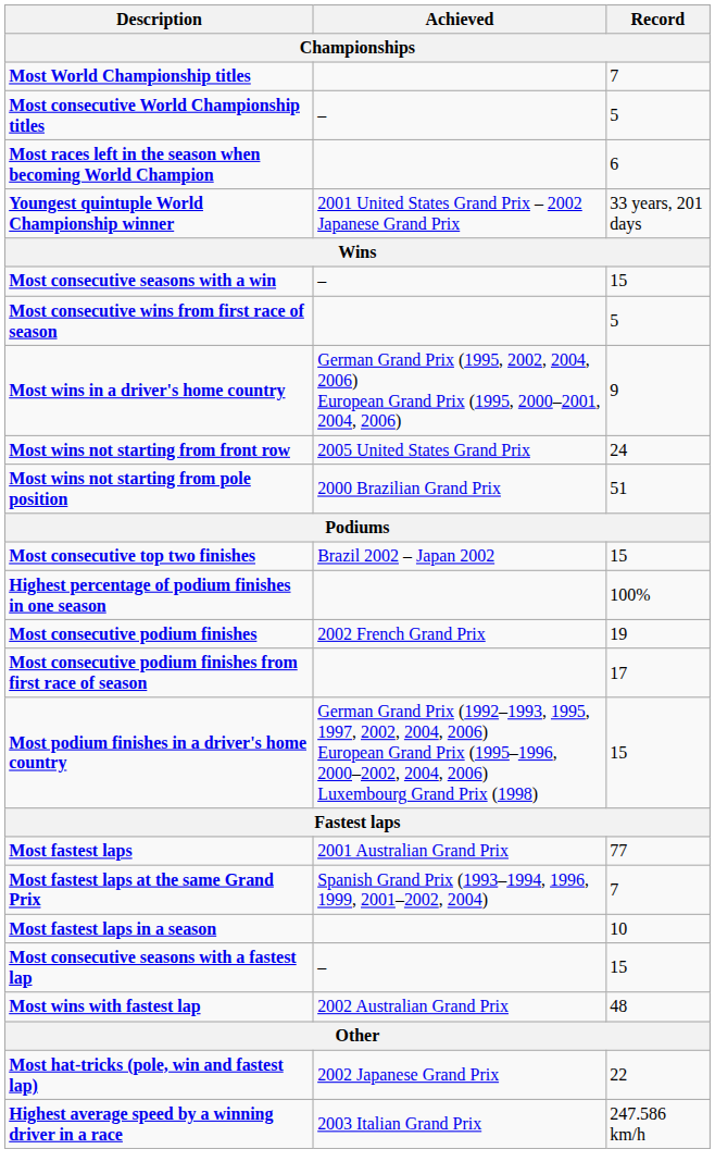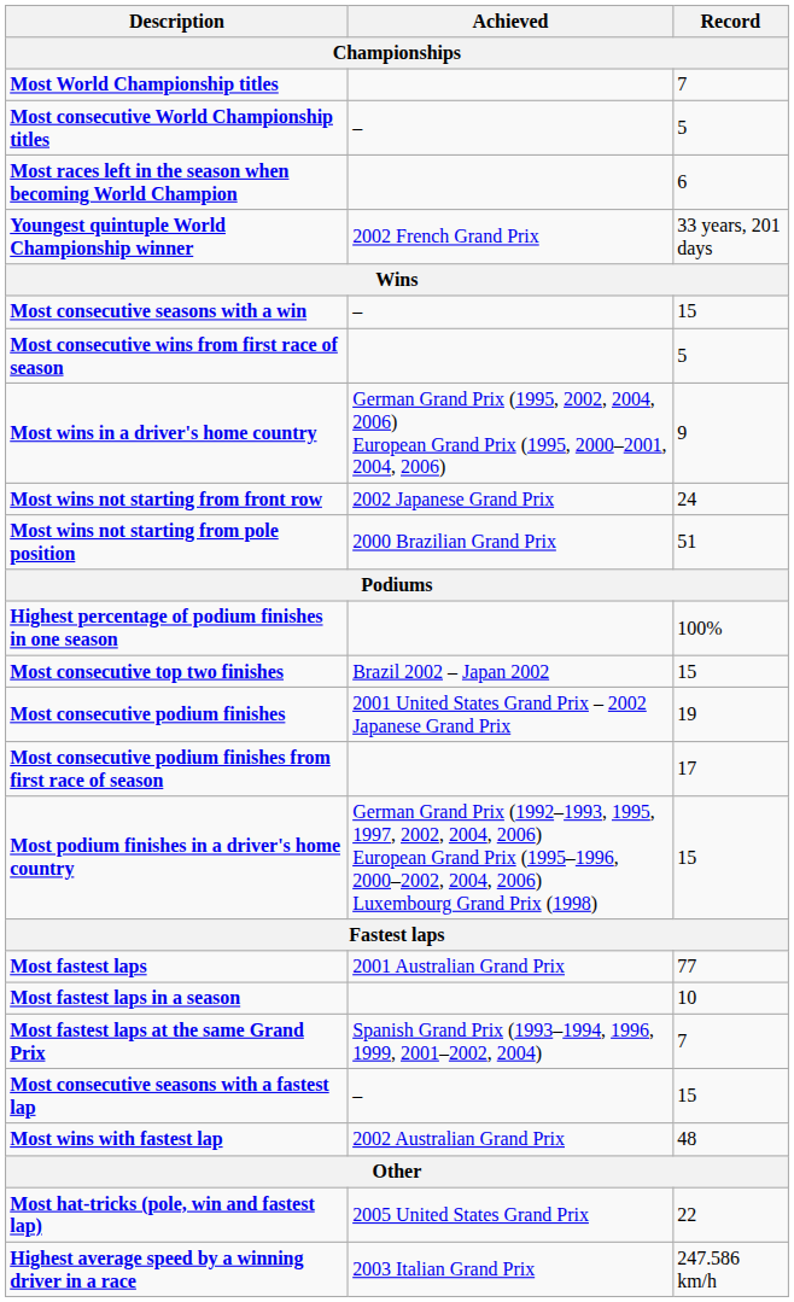Youngest quintuple World Championship winner | Achieved: 2001 United States Grand Prix – 2002 Japanese Grand Prix -> 2002 French Grand Prix
Most wins not starting from front row | Achieved: 2005 United States Grand Prix -> 2002 Japanese Grand Prix
rows swapped: Most consecutive top two finishes <-> Highest percentage of podium finishes in one season
Most consecutive podium finishes | Achieved: 2002 French Grand Prix -> 2001 United States Grand Prix – 2002 Japanese Grand Prix
rows swapped: Most fastest laps in a season <-> Most fastest laps at the same Grand Prix
Most hat-tricks (pole, win and fastest lap) | Achieved: 2002 Japanese Grand Prix -> 2005 United States Grand Prix
